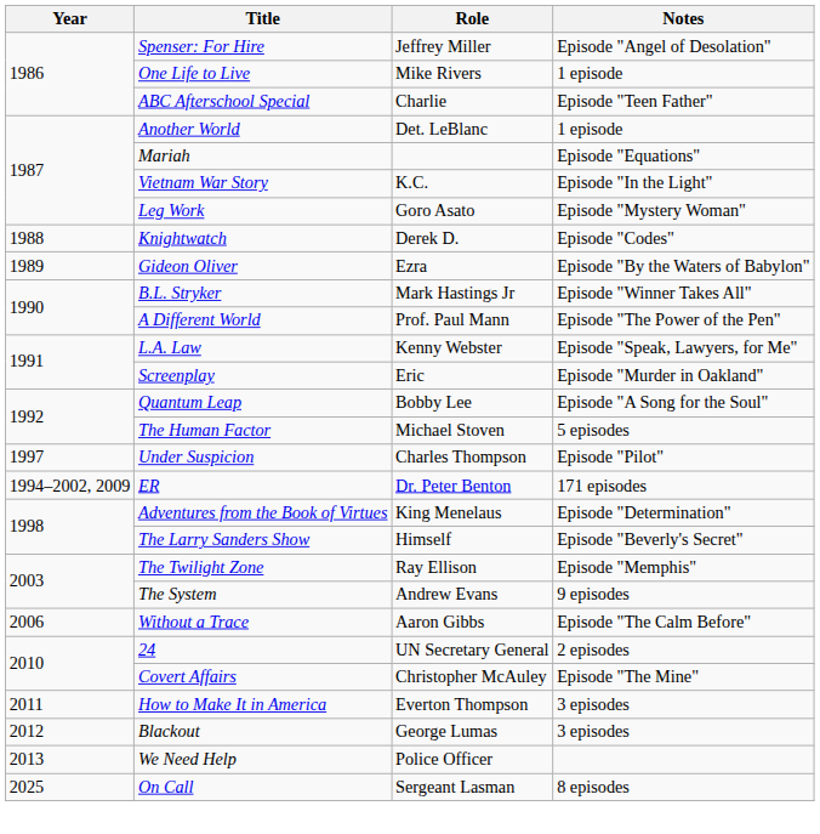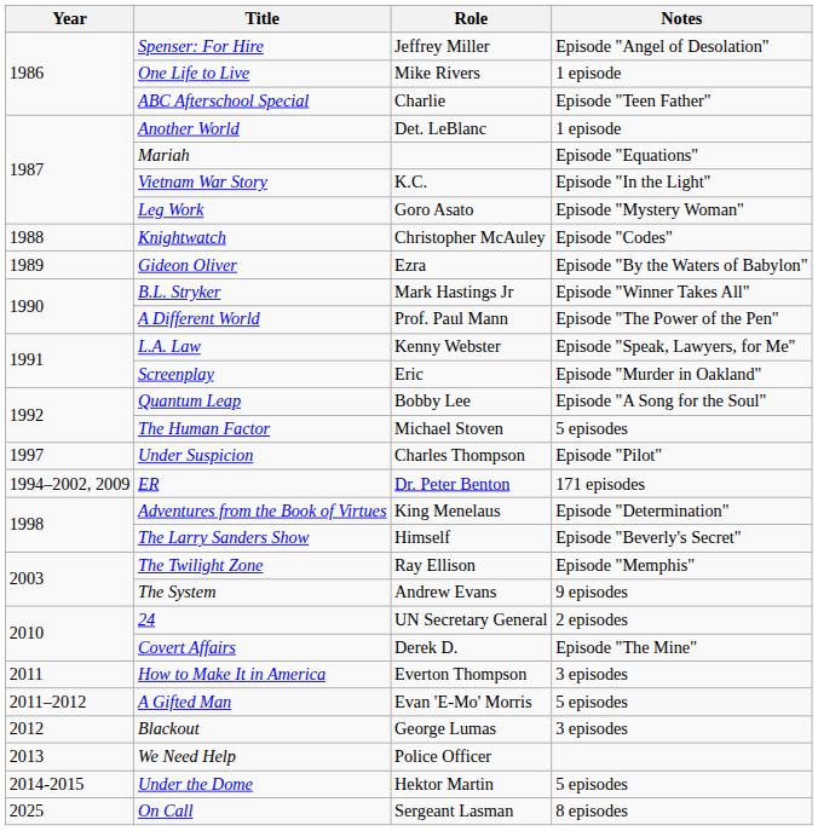Knightwatch | Role: Derek D. -> Christopher McAuley
- row: 2006 | Without a Trace | Aaron Gibbs | Episode "The Calm Before"
Covert Affairs | Role: Christopher McAuley -> Derek D.
+ row: 2011–2012 | A Gifted Man | Evan 'E-Mo' Morris | 5 episodes
+ row: 2014-2015 | Under the Dome | Hektor Martin | 5 episodes
